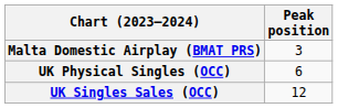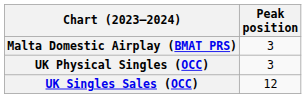UK Physical Singles (OCC) | Peak position: 6 -> 3
